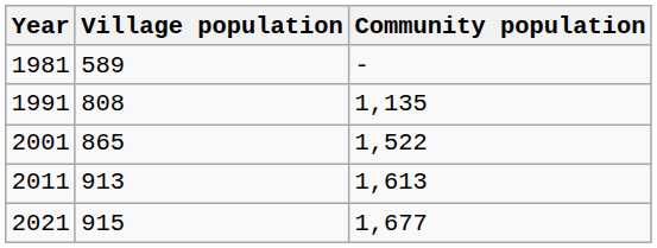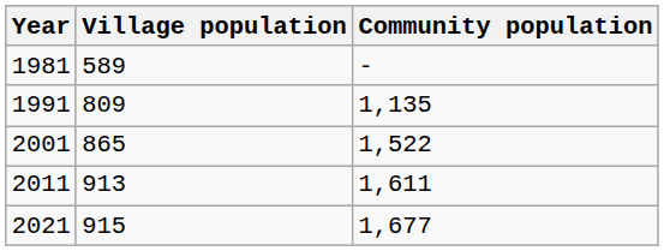1991 | Village population: 808 -> 809
2011 | Community population: 1,613 -> 1,611
